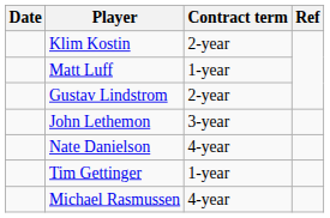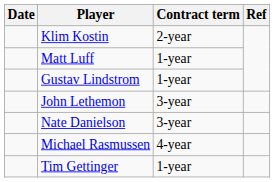Gustav Lindstrom | Contract term: 2-year -> 1-year
Nate Danielson | Contract term: 4-year -> 3-year
rows swapped: Michael Rasmussen <-> Tim Gettinger
